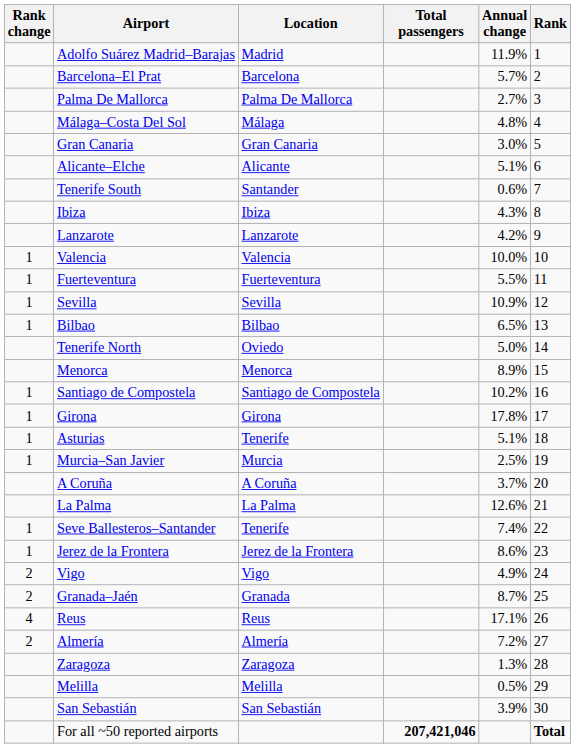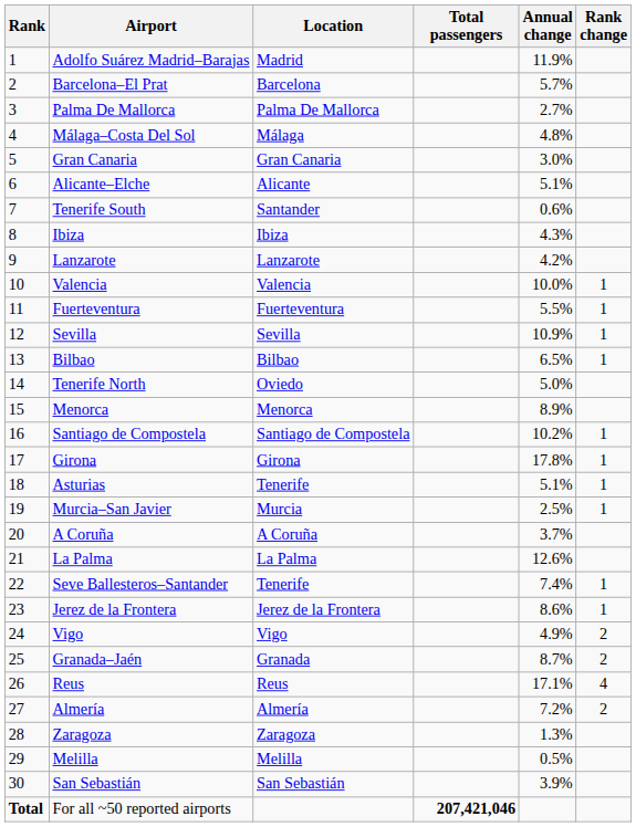columns swapped: Rank <-> Rank change
